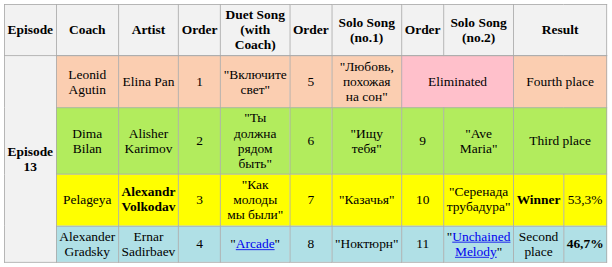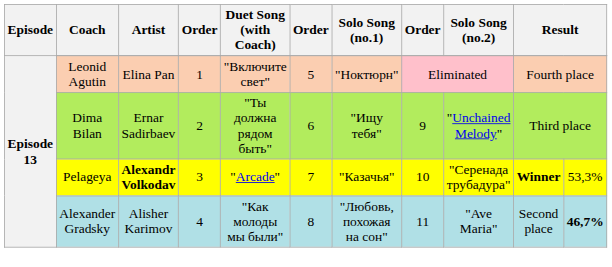Leonid Agutin | Solo Song (no.1): "Любовь, похожая на сон" -> "Ноктюрн"
Dima Bilan | Artist: Alisher Karimov -> Ernar Sadirbaev
Dima Bilan | Solo Song (no.2): "Ave Maria" -> "Unchained Melody"
Pelageya | Duet Song (with Coach): "Как молоды мы были" -> "Arcade"
Alexander Gradsky | Artist: Ernar Sadirbaev -> Alisher Karimov
Alexander Gradsky | Duet Song (with Coach): "Arcade" -> "Как молоды мы были"
Alexander Gradsky | Solo Song (no.1): "Ноктюрн" -> "Любовь, похожая на сон"
Alexander Gradsky | Solo Song (no.2): "Unchained Melody" -> "Ave Maria"
